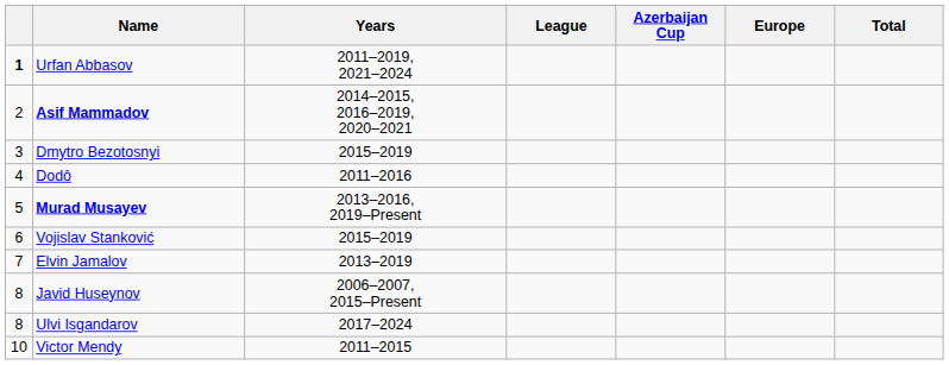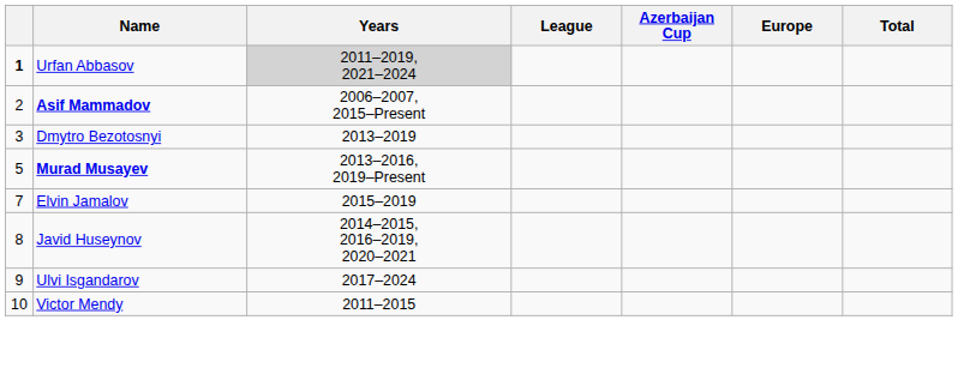Urfan Abbasov | Years: no background -> lightgrey background
Asif Mammadov | Years: 2014–2015, 2016–2019, 2020–2021 -> 2006–2007, 2015–Present
Dmytro Bezotosnyi | Years: 2015–2019 -> 2013–2019
- row: 4 | Dodô | 2011–2016
- row: 6 | Vojislav Stanković | 2015–2019
Elvin Jamalov | Years: 2013–2019 -> 2015–2019
Javid Huseynov | Years: 2006–2007, 2015–Present -> 2014–2015, 2016–2019, 2020–2021
Ulvi Isgandarov | column 1: 8 -> 9
